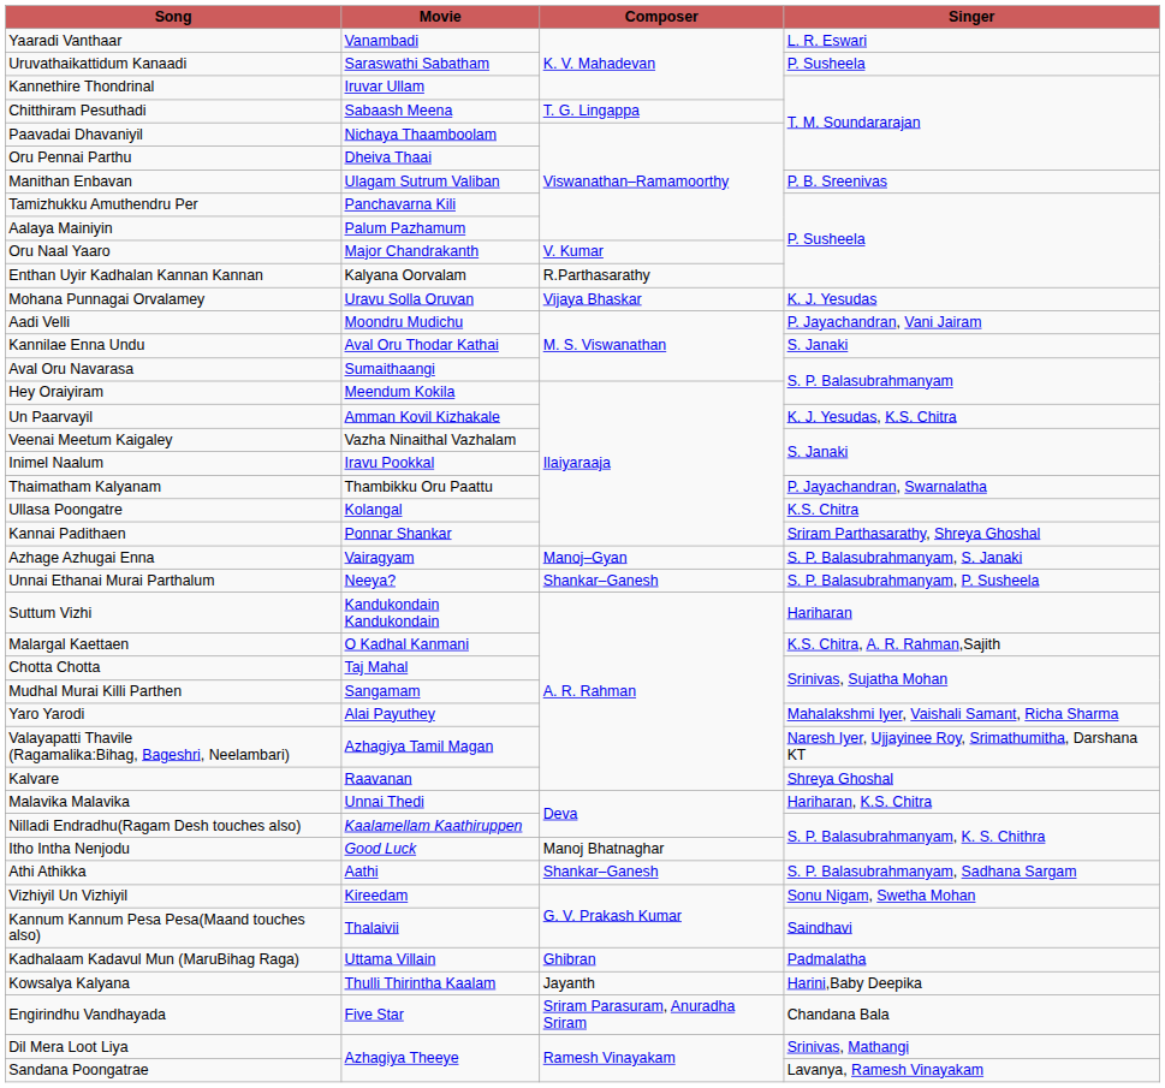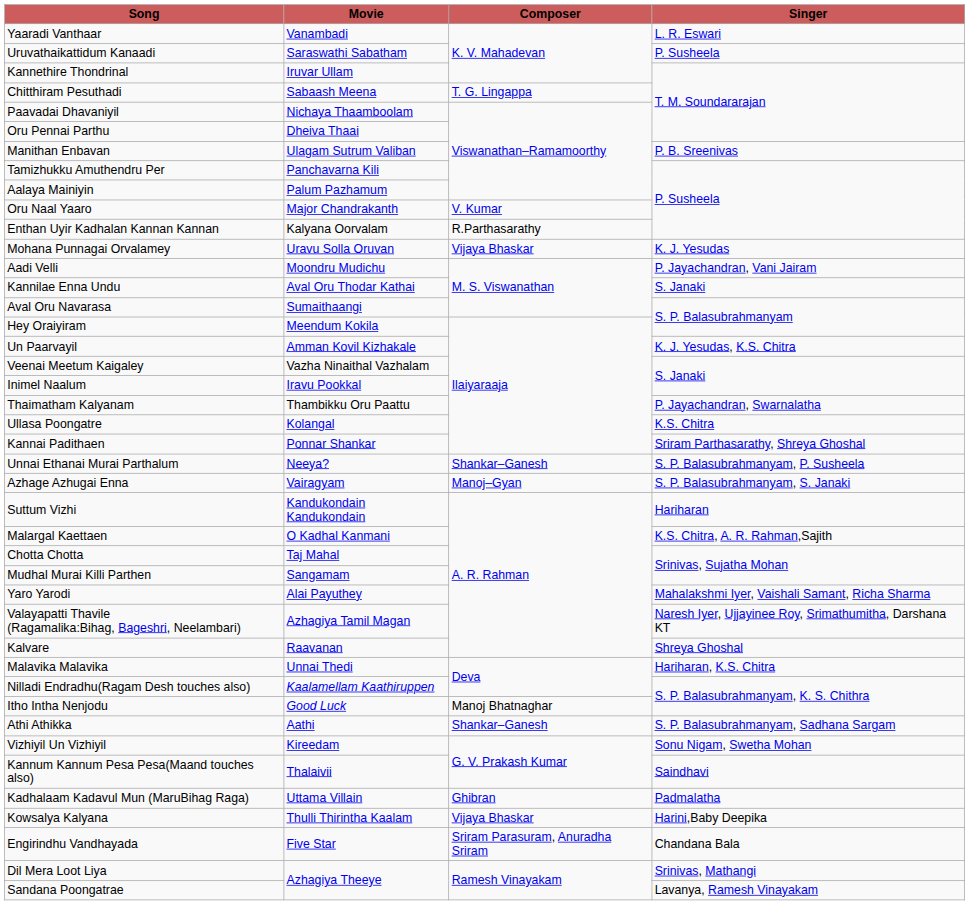rows swapped: Unnai Ethanai Murai Parthalum <-> Azhage Azhugai Enna
Kowsalya Kalyana | Composer: Jayanth -> Vijaya Bhaskar
